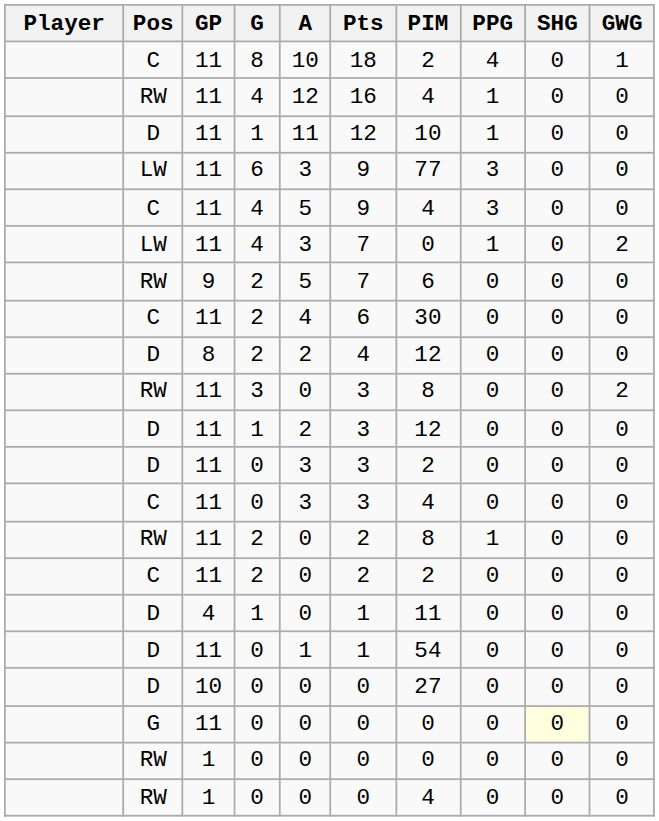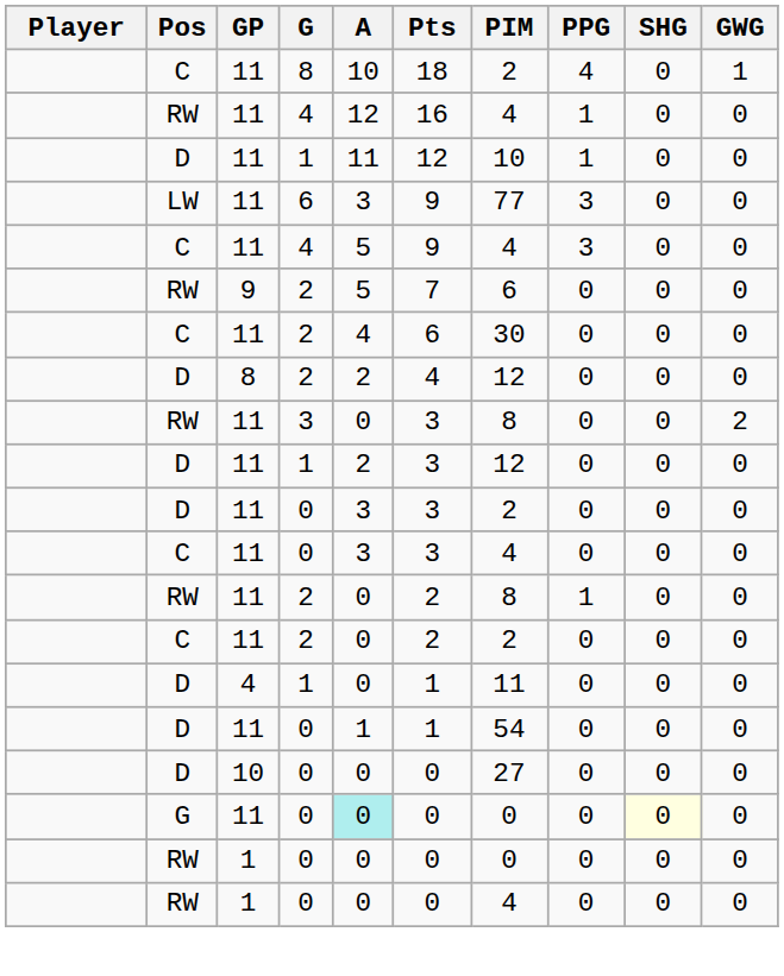- row: LW | 11 | 4 | 3 | 7 | 0 | 1 | 0 | 2
G / 0 | A: no background -> paleturquoise background
